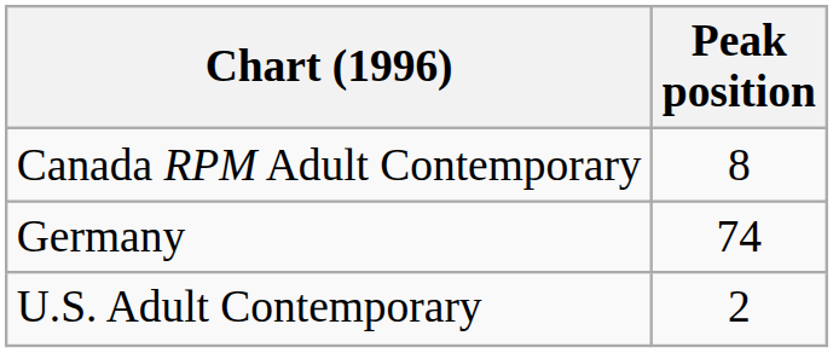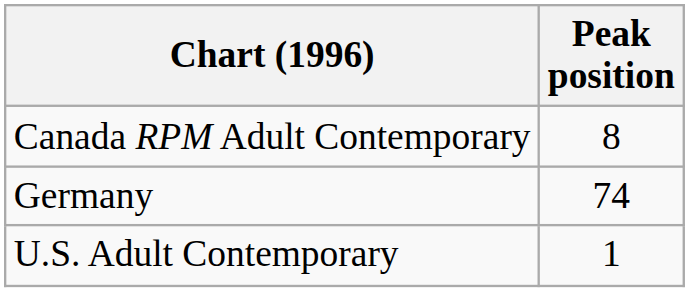U.S. Adult Contemporary | Peak position: 2 -> 1
